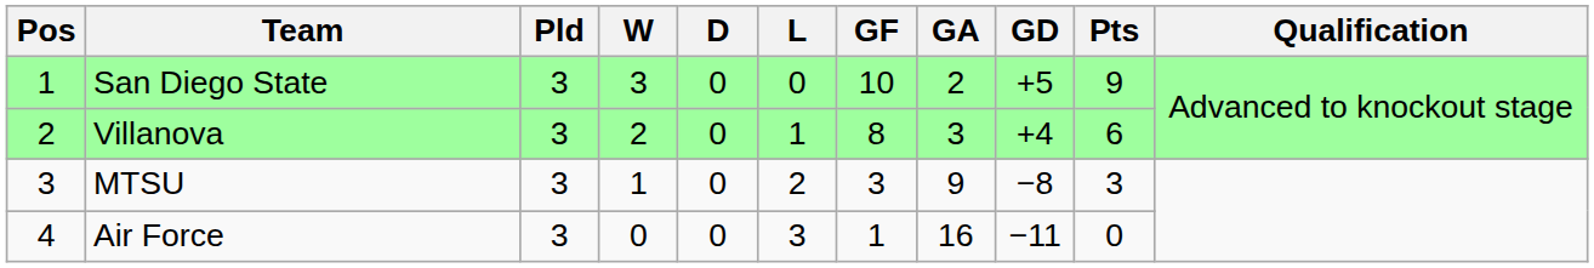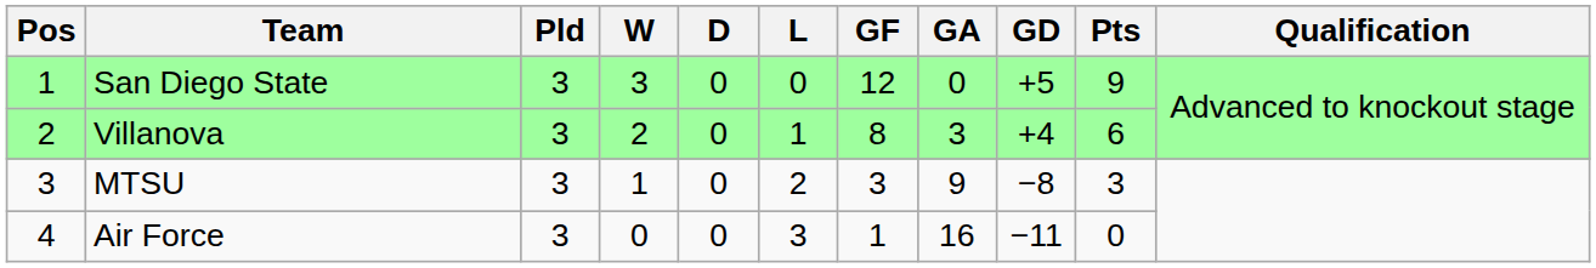San Diego State | GF: 10 -> 12
San Diego State | GA: 2 -> 0
